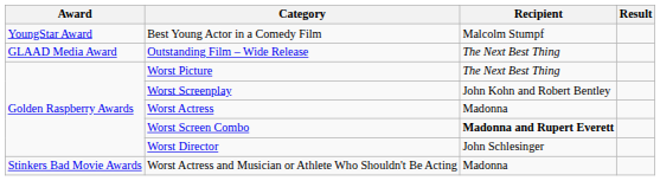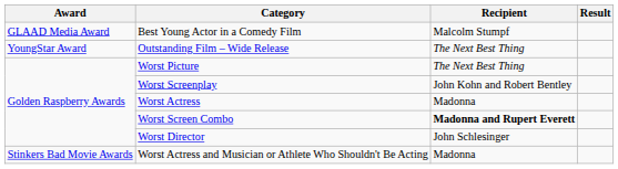Best Young Actor in a Comedy Film | Award: YoungStar Award -> GLAAD Media Award
Outstanding Film – Wide Release | Award: GLAAD Media Award -> YoungStar Award
